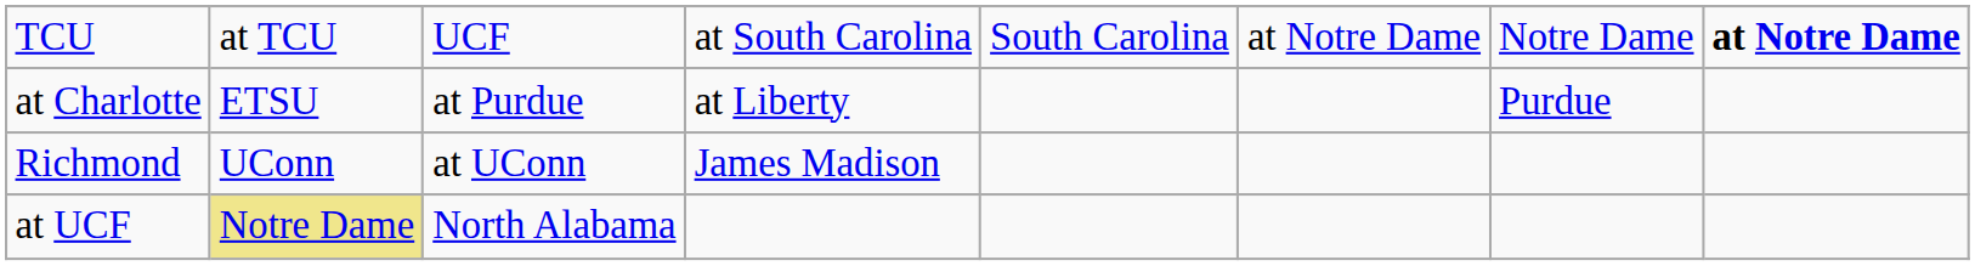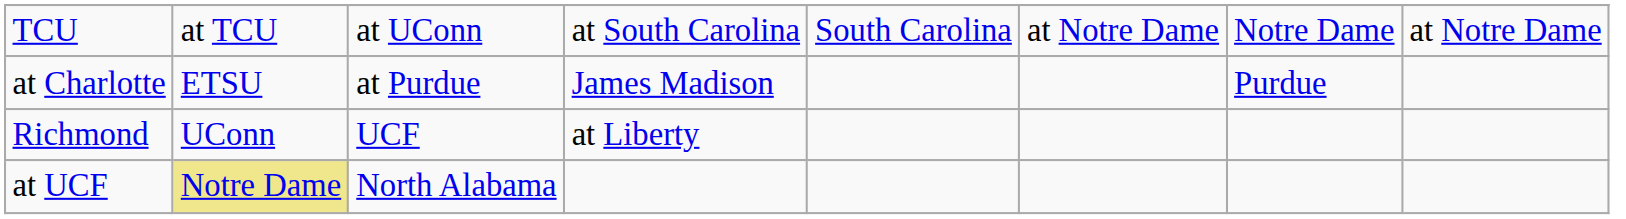TCU | column 3: UCF -> at UConn
TCU | column 8: bold -> normal
at Charlotte | column 4: at Liberty -> James Madison
Richmond | column 3: at UConn -> UCF
Richmond | column 4: James Madison -> at Liberty
